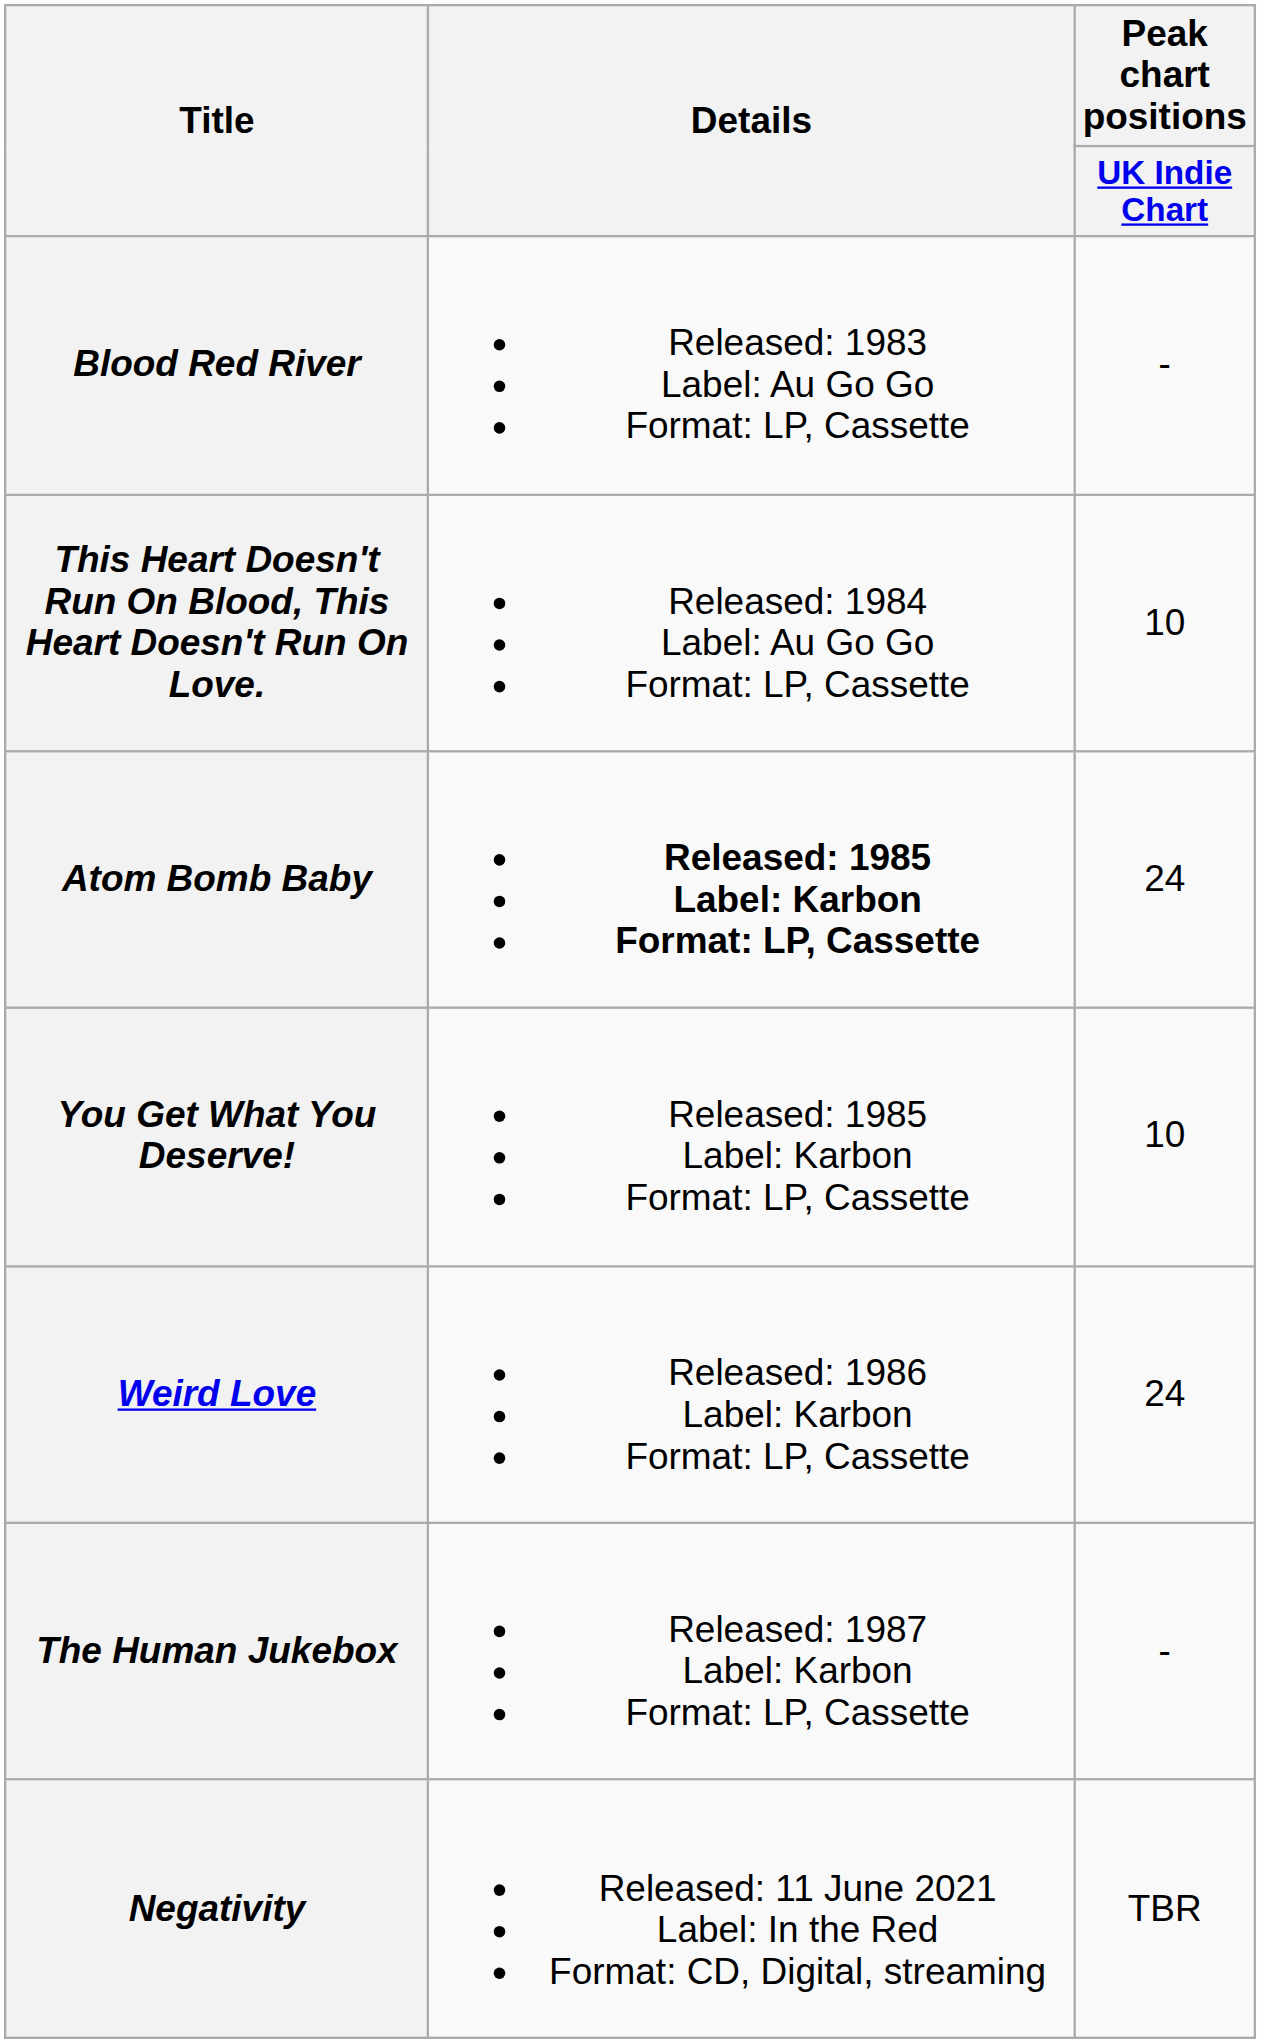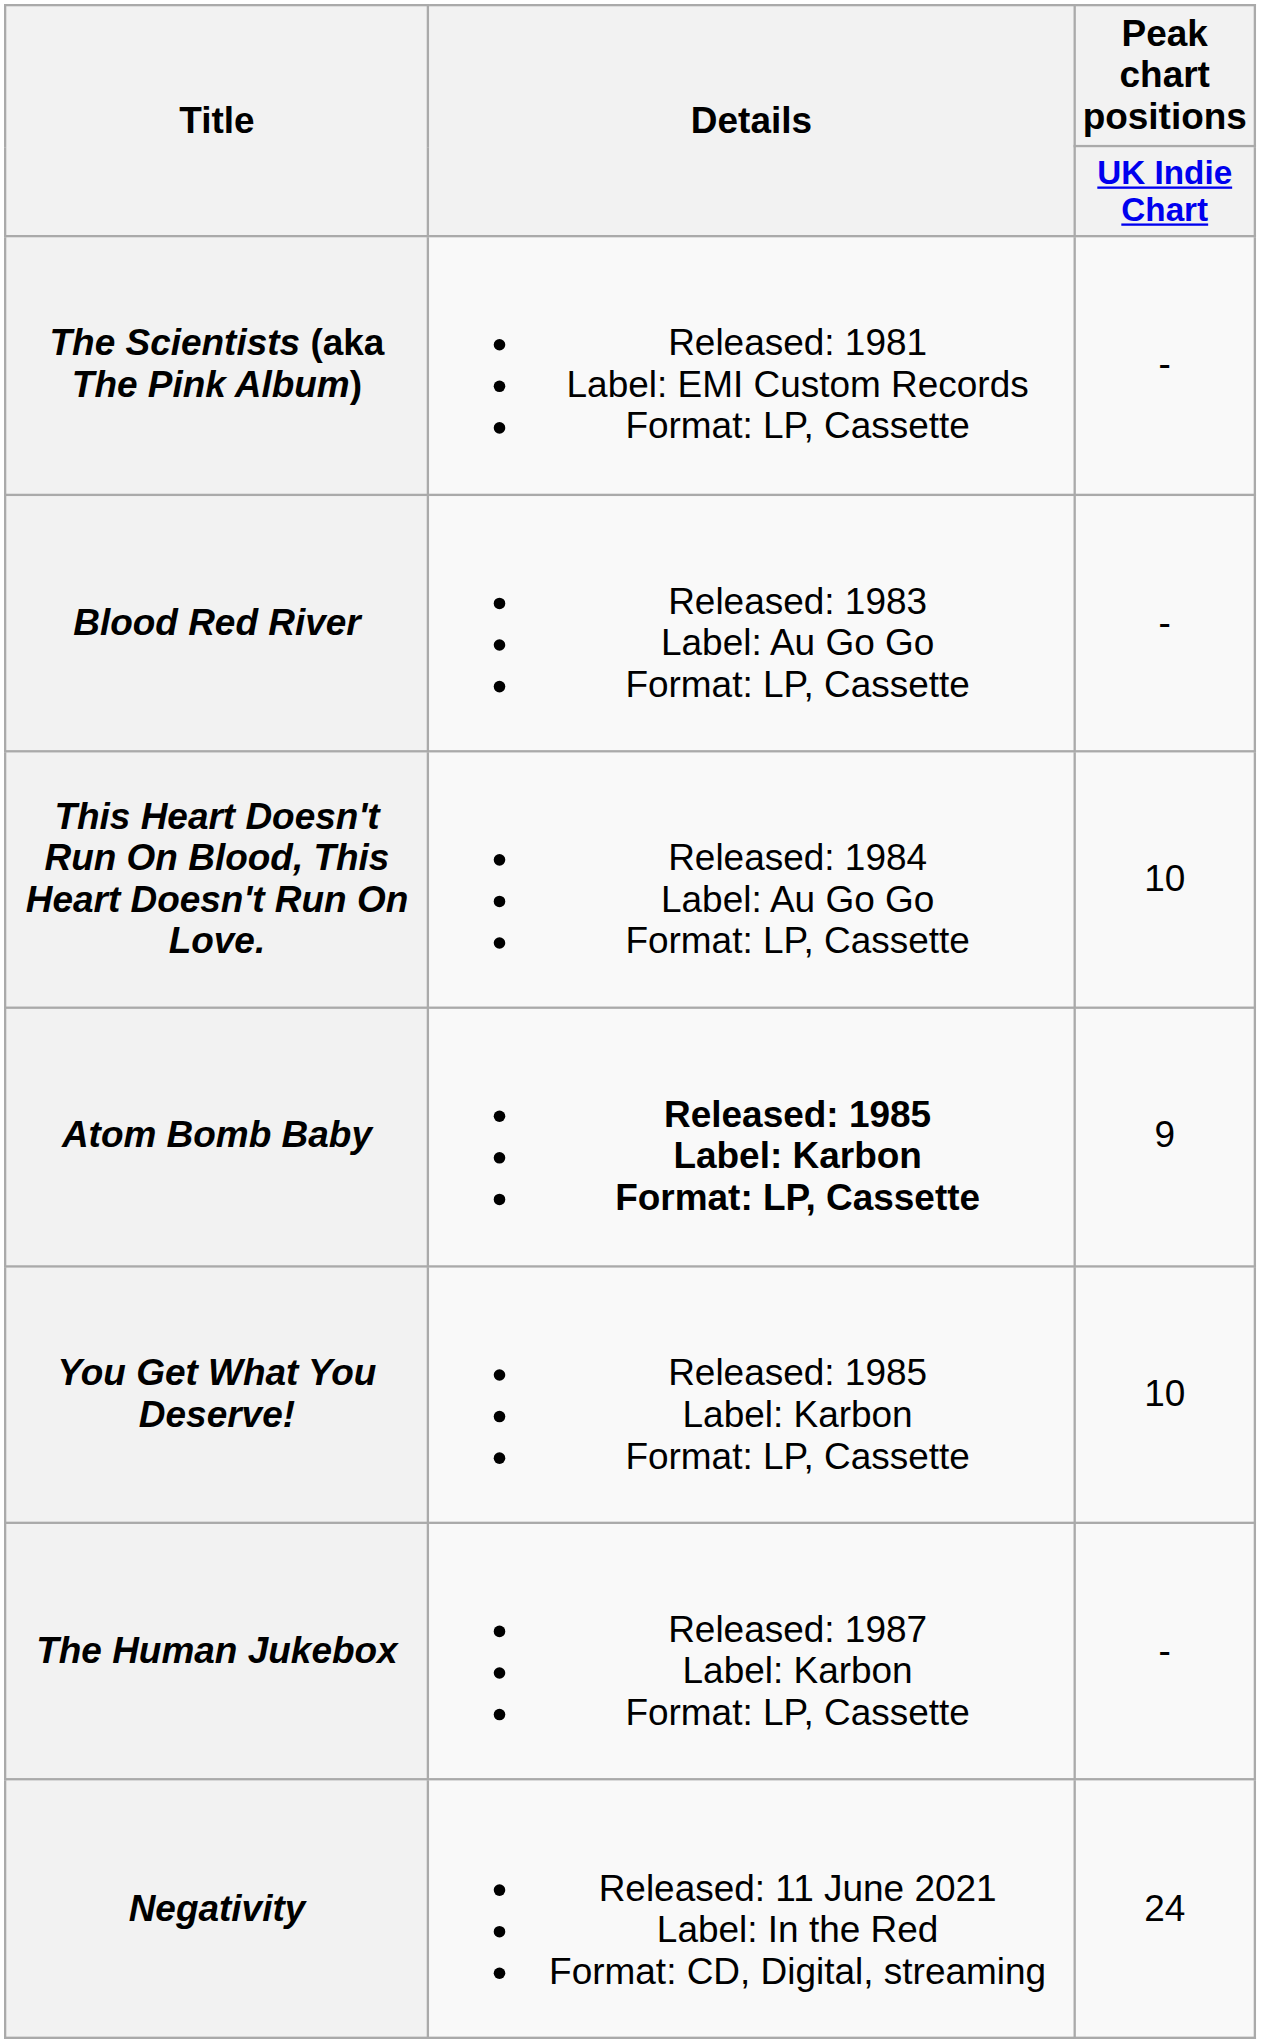+ row: The Scientists (aka The Pink Album) | Released: 1981 Label: EMI Custom Records Format: LP, Cassette | -
Atom Bomb Baby | Peak chart positions / UK Indie Chart: 24 -> 9
- row: Weird Love | Released: 1986 Label: Karbon Format: LP, Cassette | 24
Negativity | Peak chart positions / UK Indie Chart: TBR -> 24
